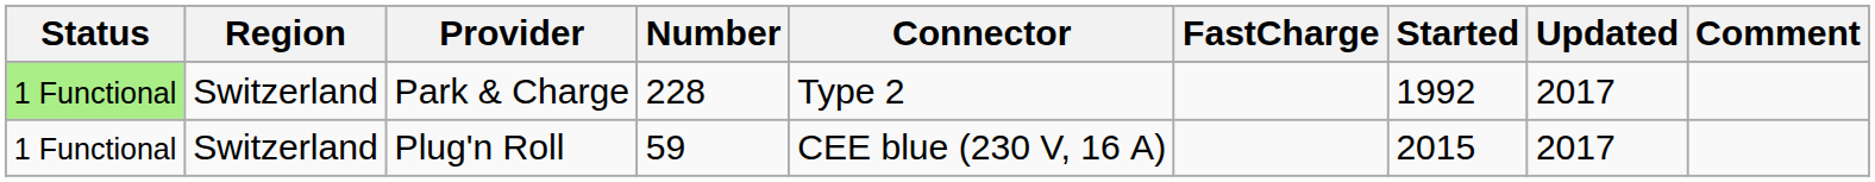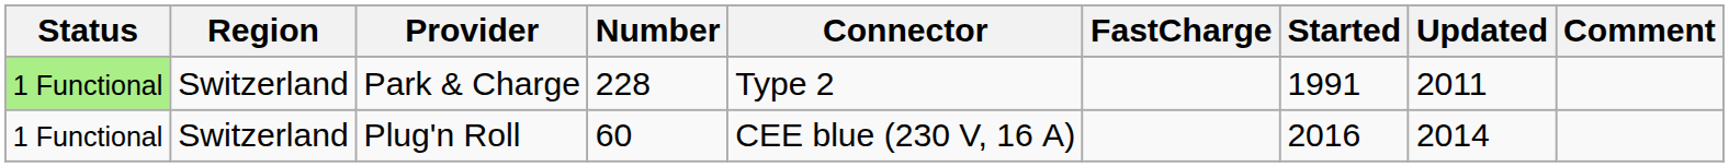Park & Charge | Started: 1992 -> 1991
Park & Charge | Updated: 2017 -> 2011
Plug'n Roll | Number: 59 -> 60
Plug'n Roll | Started: 2015 -> 2016
Plug'n Roll | Updated: 2017 -> 2014
